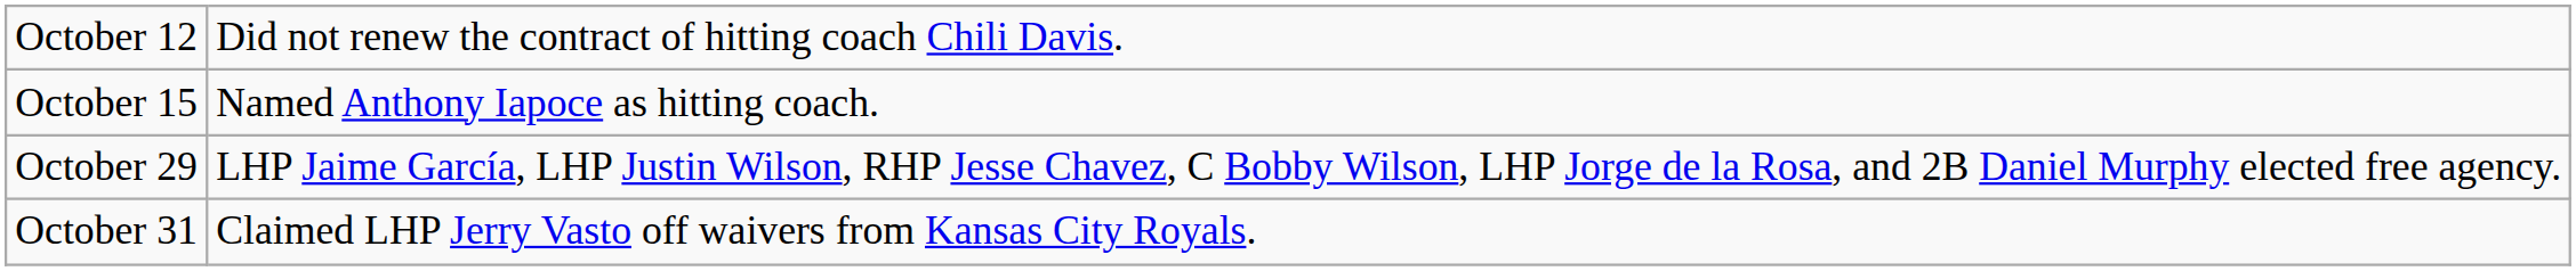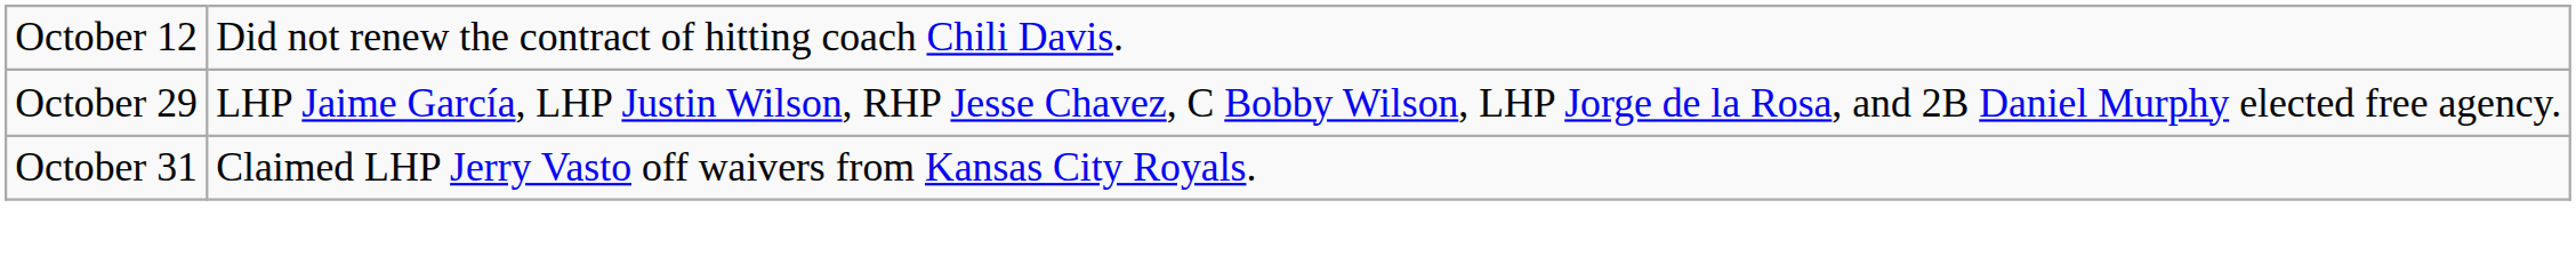- row: October 15 | Named Anthony Iapoce as hitting coach.
